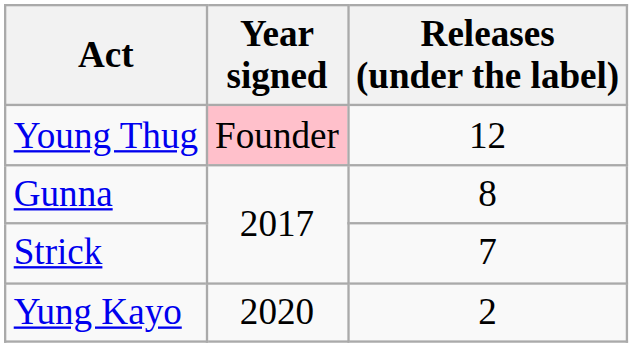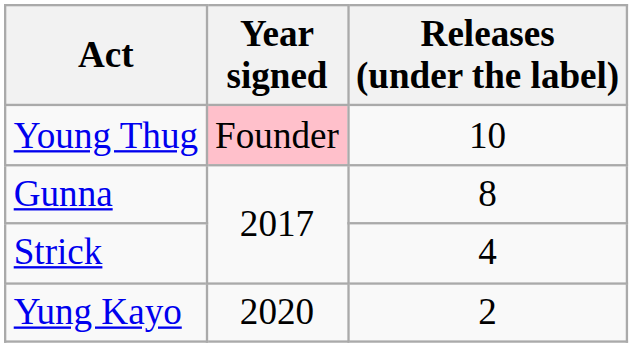Young Thug | Releases (under the label): 12 -> 10
Strick | Releases (under the label): 7 -> 4
